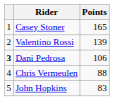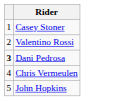- column: Points | 165 | 139 | 106 | 88 | 83
